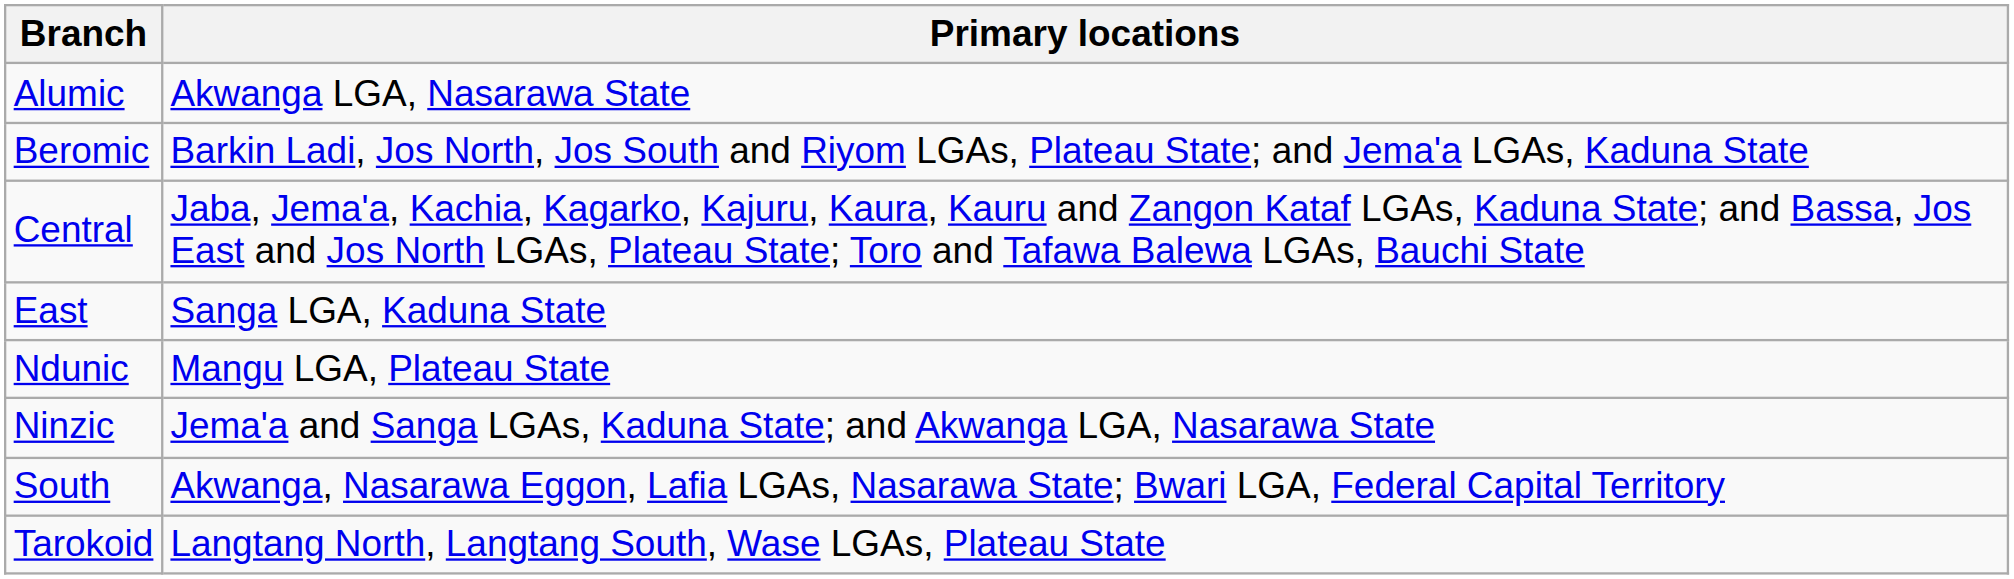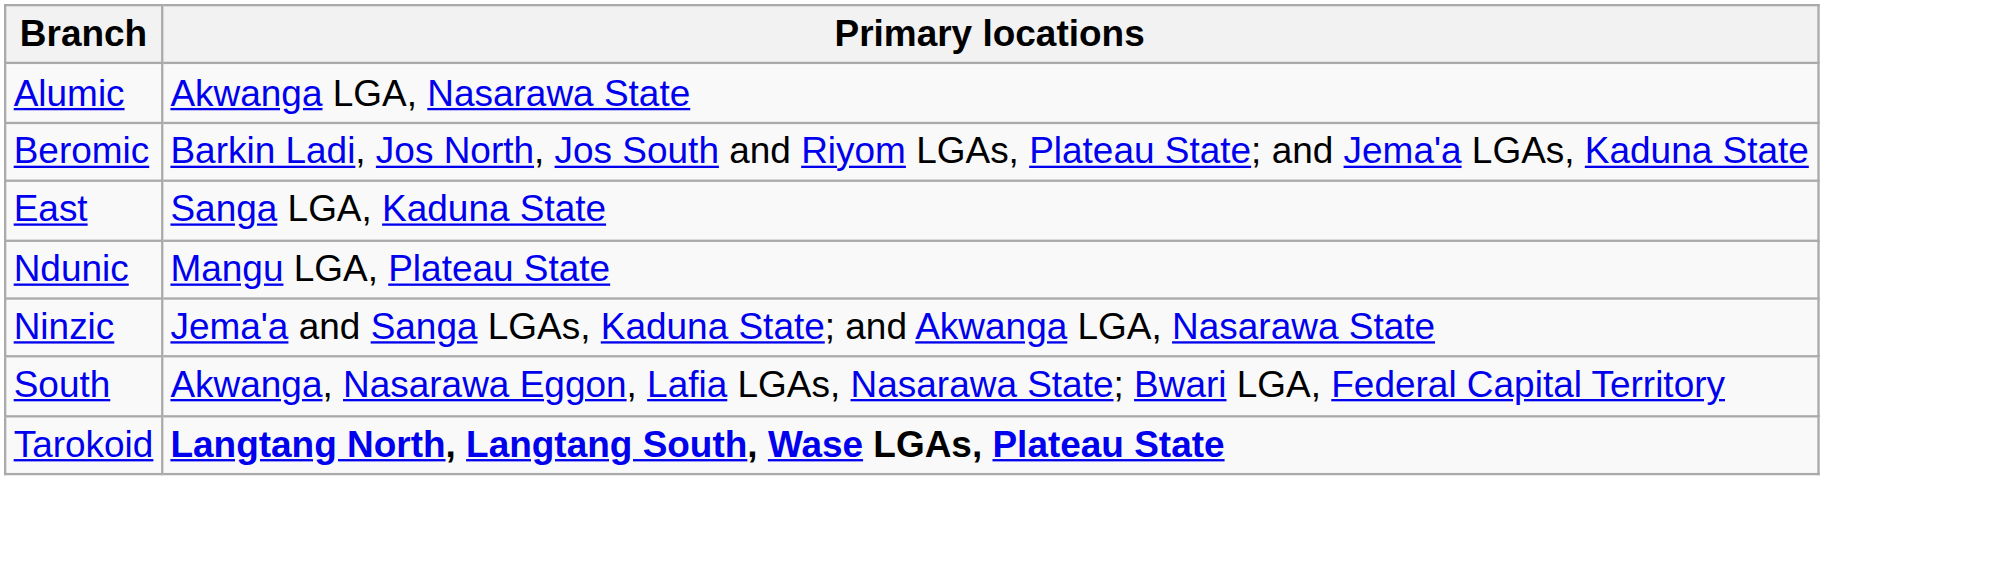- row: Central | Jaba, Jema'a, Kachia, Kagarko, Kajuru, Kaura, Kauru and Zangon Kataf LGAs, Kaduna State; and Bassa, Jos East and Jos North LGAs, Plateau State; Toro and Tafawa Balewa LGAs, Bauchi State
Tarokoid | Primary locations: normal -> bold
